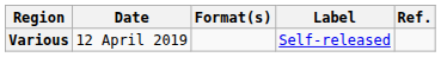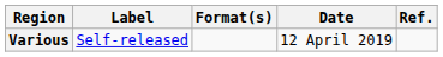columns swapped: Date <-> Label
